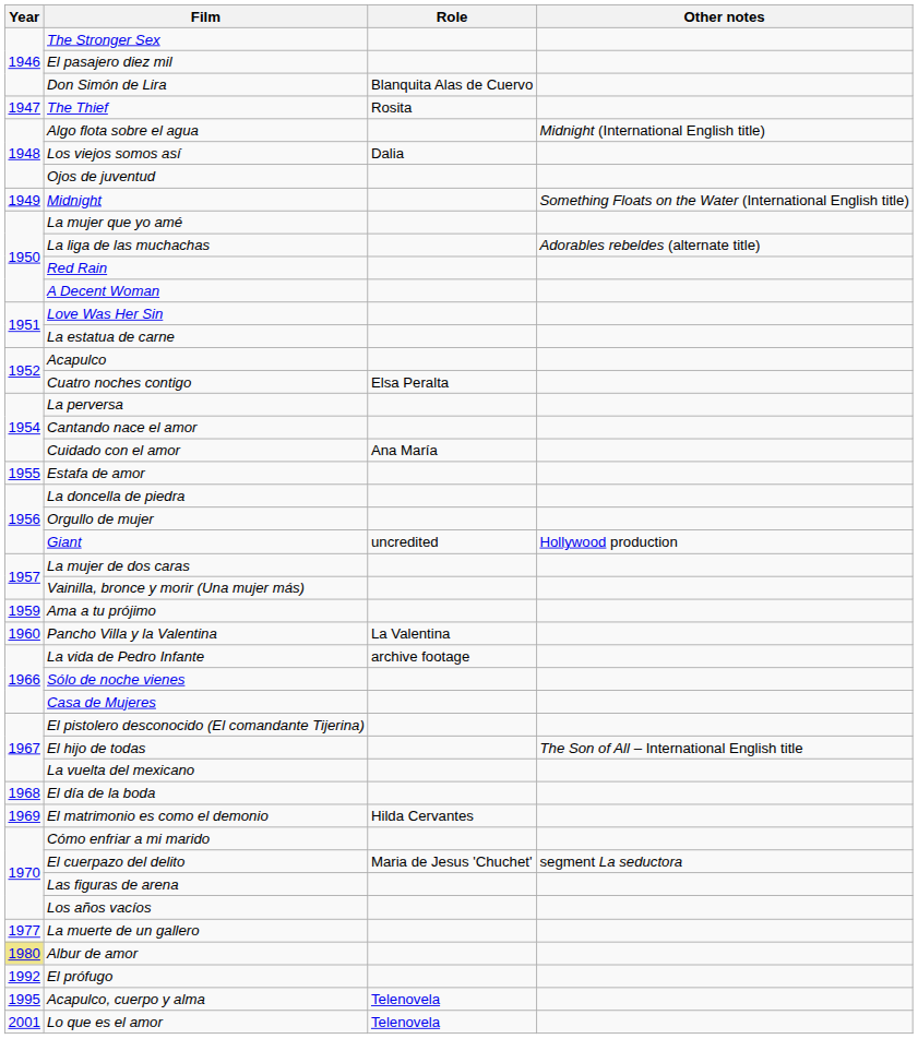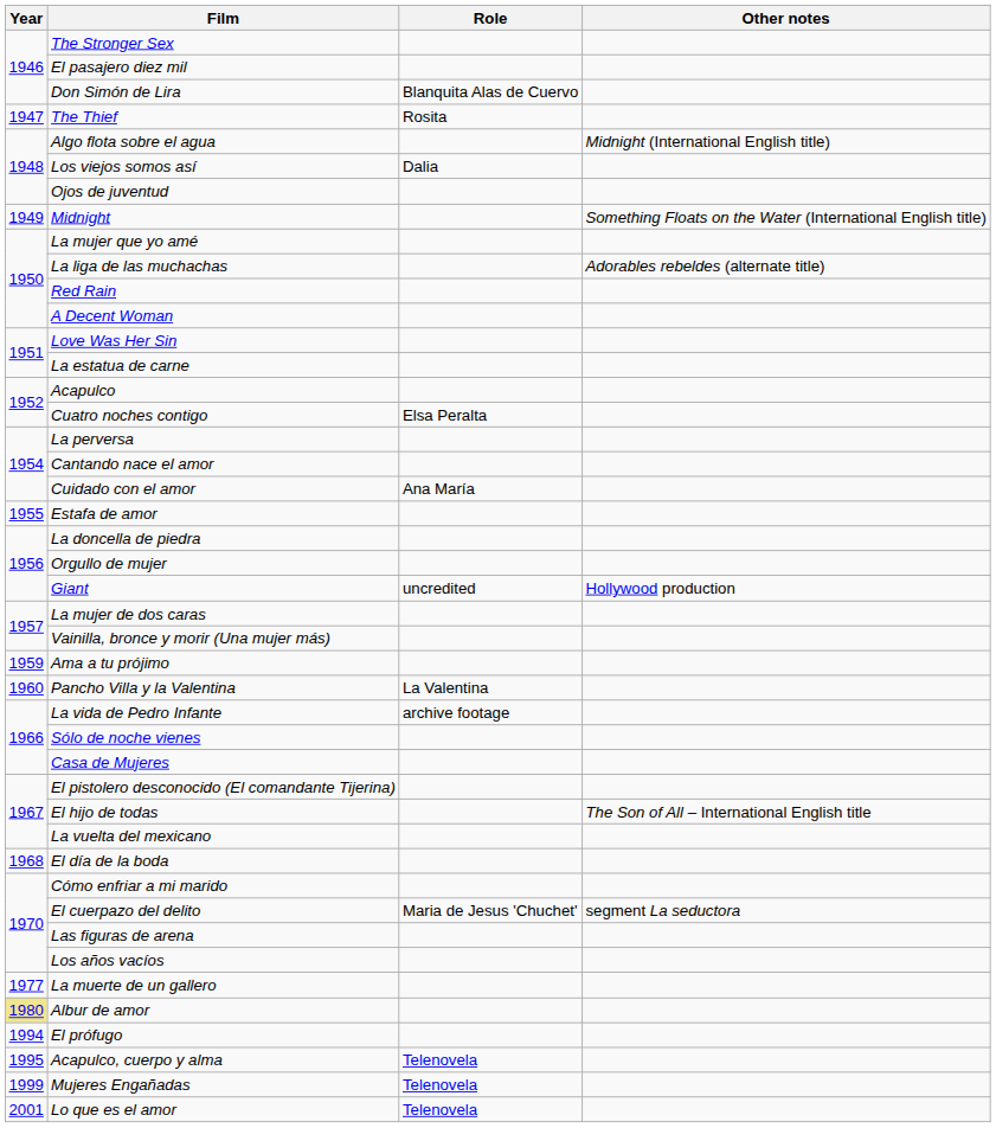- row: 1969 | El matrimonio es como el demonio | Hilda Cervantes
El prófugo | Year: 1992 -> 1994
+ row: 1999 | Mujeres Engañadas | Telenovela
